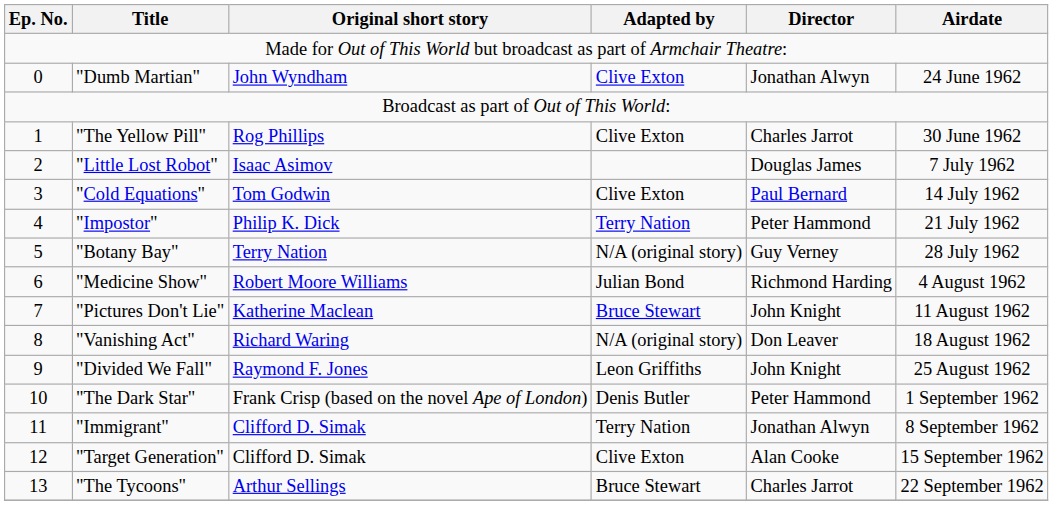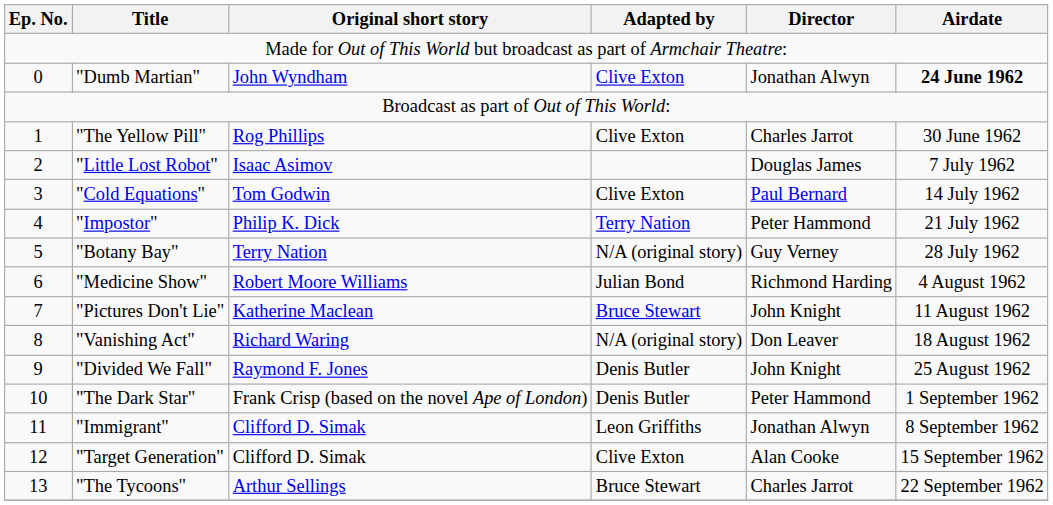"Dumb Martian" | Airdate: normal -> bold
"Divided We Fall" | Adapted by: Leon Griffiths -> Denis Butler
"Immigrant" | Adapted by: Terry Nation -> Leon Griffiths
